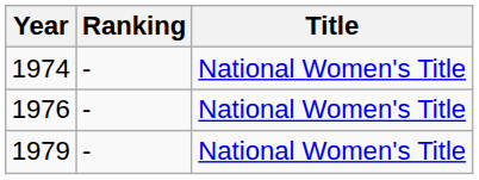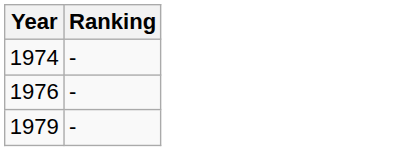- column: Title | National Women's Title | National Women's Title | National Women's Title
